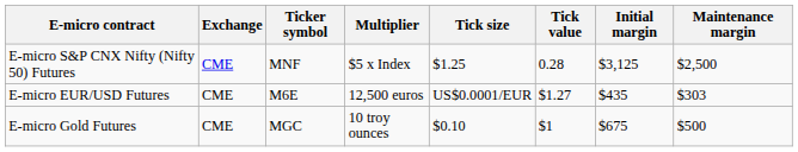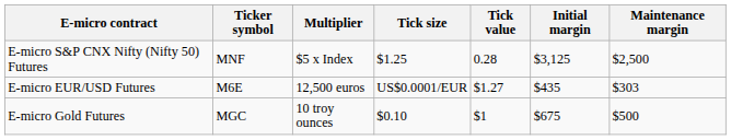- column: Exchange | CME | CME | CME
